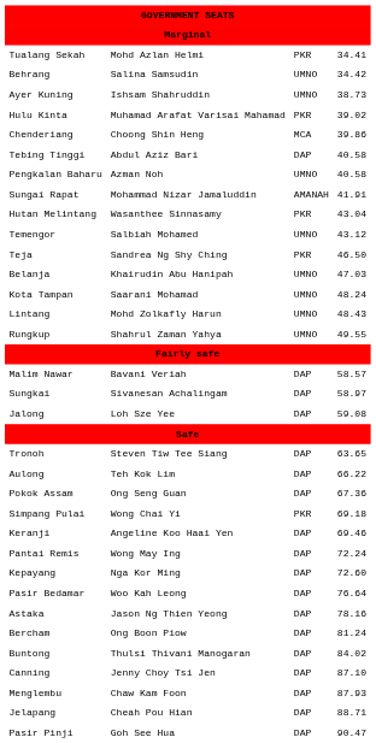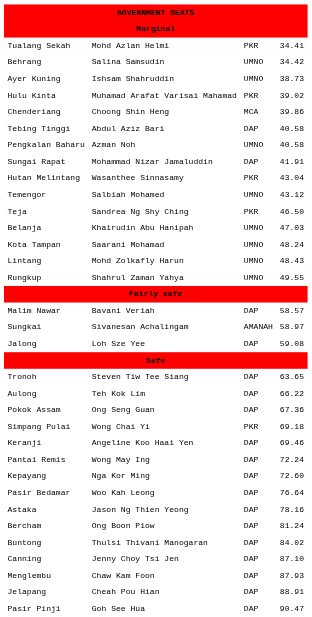Sungai Rapat | column 3: AMANAH -> DAP
Sungkai | column 3: DAP -> AMANAH
Jelapang | column 4: 88.71 -> 88.91
